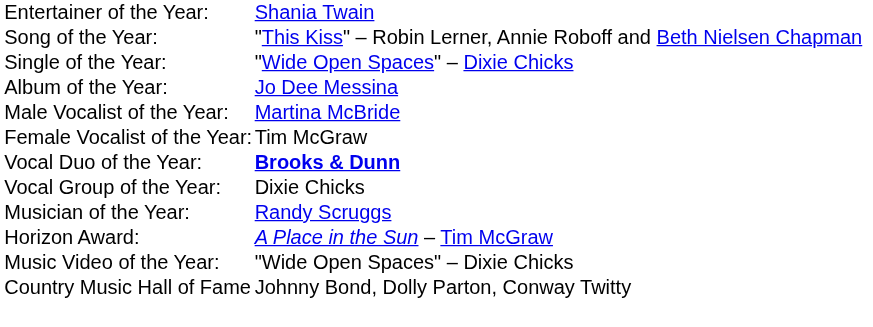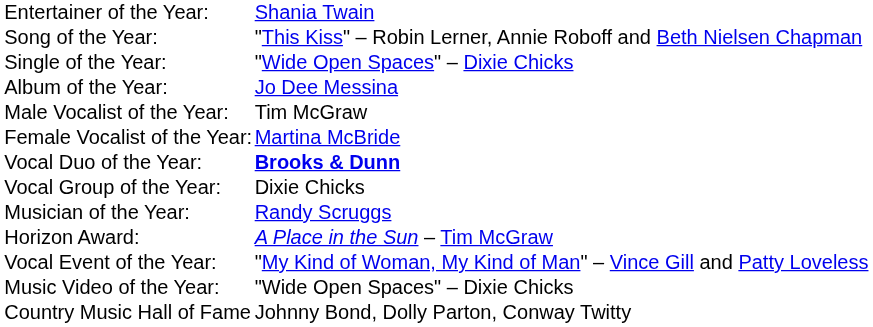Male Vocalist of the Year: | column 2: Martina McBride -> Tim McGraw
Female Vocalist of the Year: | column 2: Tim McGraw -> Martina McBride
+ row: Vocal Event of the Year: | "My Kind of Woman, My Kind of Man" – Vince Gill and Patty Loveless
